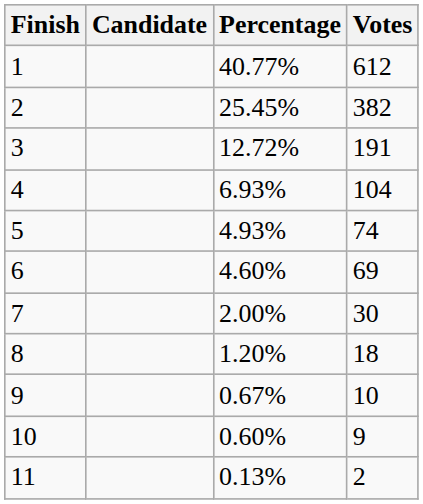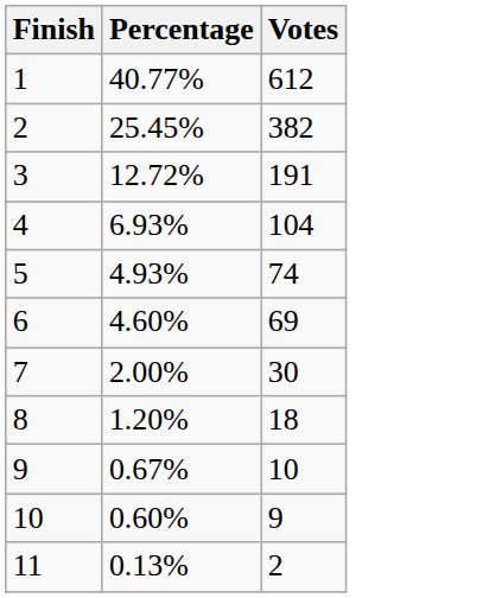- column: Candidate
